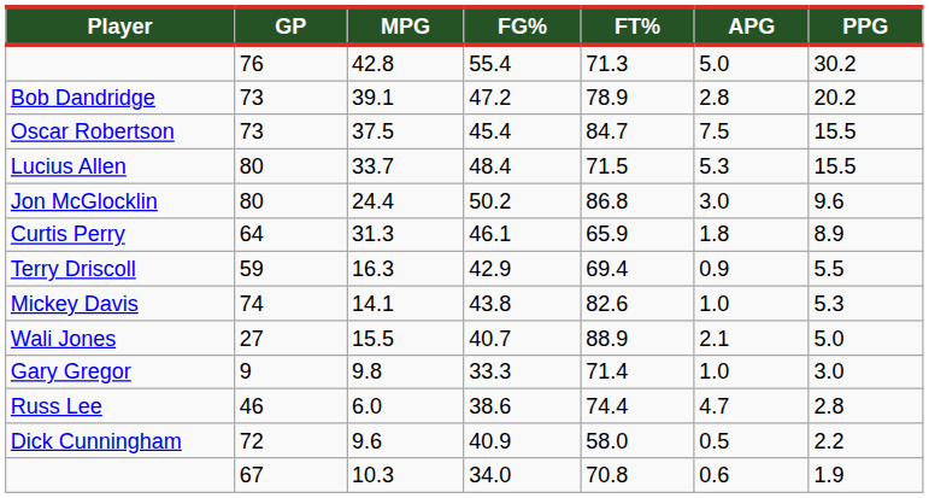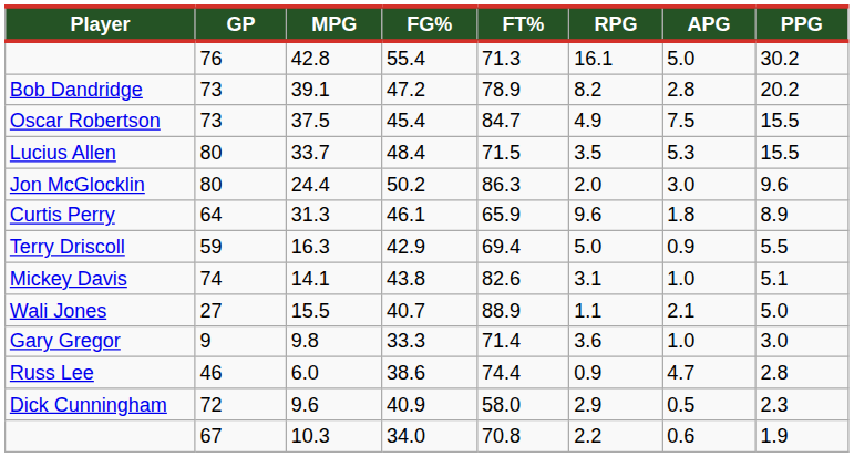+ column: RPG | 16.1 | 8.2 | 4.9 | 3.5 | 2.0 | 9.6 | 5.0 | 3.1 | 1.1 | 3.6 | 0.9 | 2.9 | 2.2
Jon McGlocklin | FT%: 86.8 -> 86.3
Mickey Davis | PPG: 5.3 -> 5.1
Dick Cunningham | PPG: 2.2 -> 2.3
